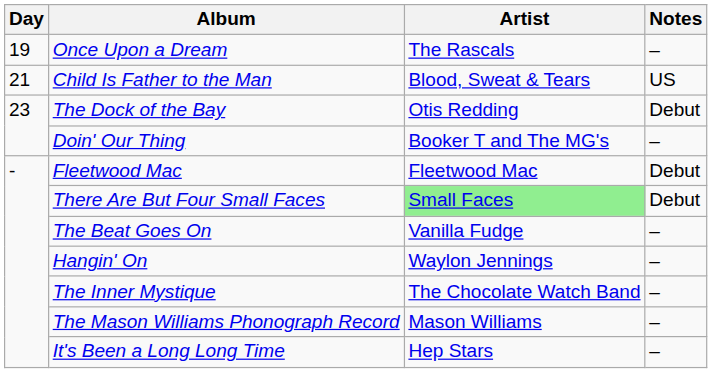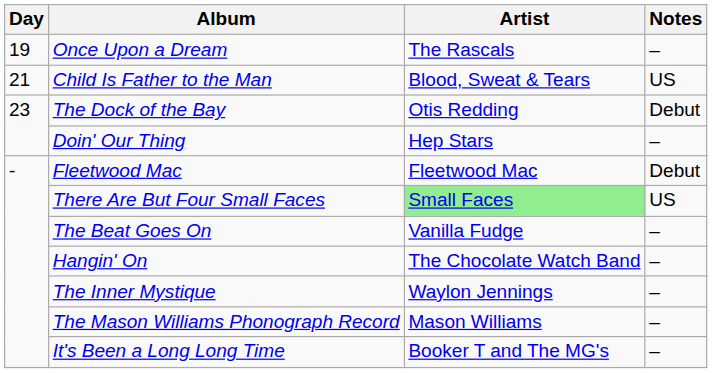Doin' Our Thing | Artist: Booker T and The MG's -> Hep Stars
There Are But Four Small Faces | Notes: Debut -> US
Hangin' On | Artist: Waylon Jennings -> The Chocolate Watch Band
The Inner Mystique | Artist: The Chocolate Watch Band -> Waylon Jennings
It's Been a Long Long Time | Artist: Hep Stars -> Booker T and The MG's
